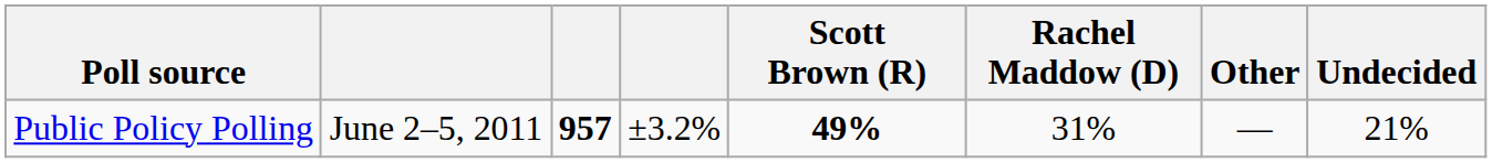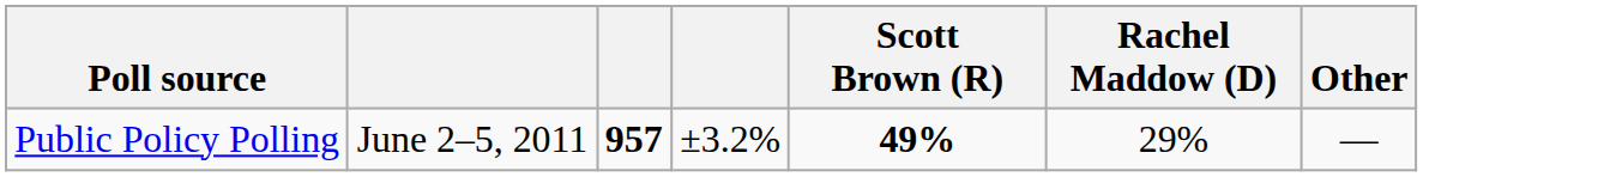- column: Undecided | 21%
Public Policy Polling | Rachel Maddow (D): 31% -> 29%
